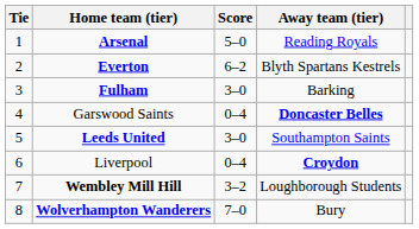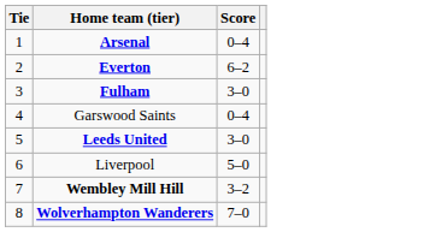- column: Away team (tier) | Reading Royals | Blyth Spartans Kestrels | Barking | Doncaster Belles | Southampton Saints | Croydon | Loughborough Students | Bury
Arsenal | Score: 5–0 -> 0–4
Liverpool | Score: 0–4 -> 5–0
